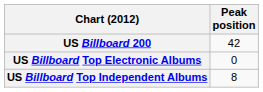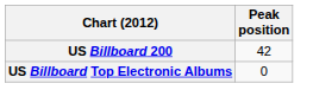- row: US Billboard Top Independent Albums | 8
